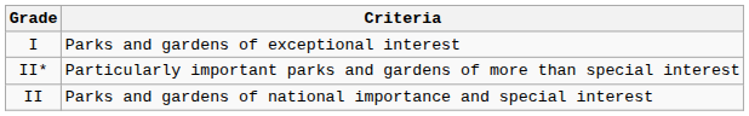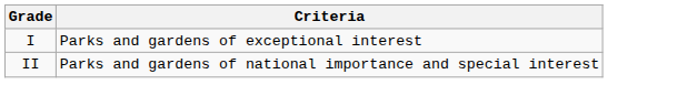- row: II* | Particularly important parks and gardens of more than special interest
